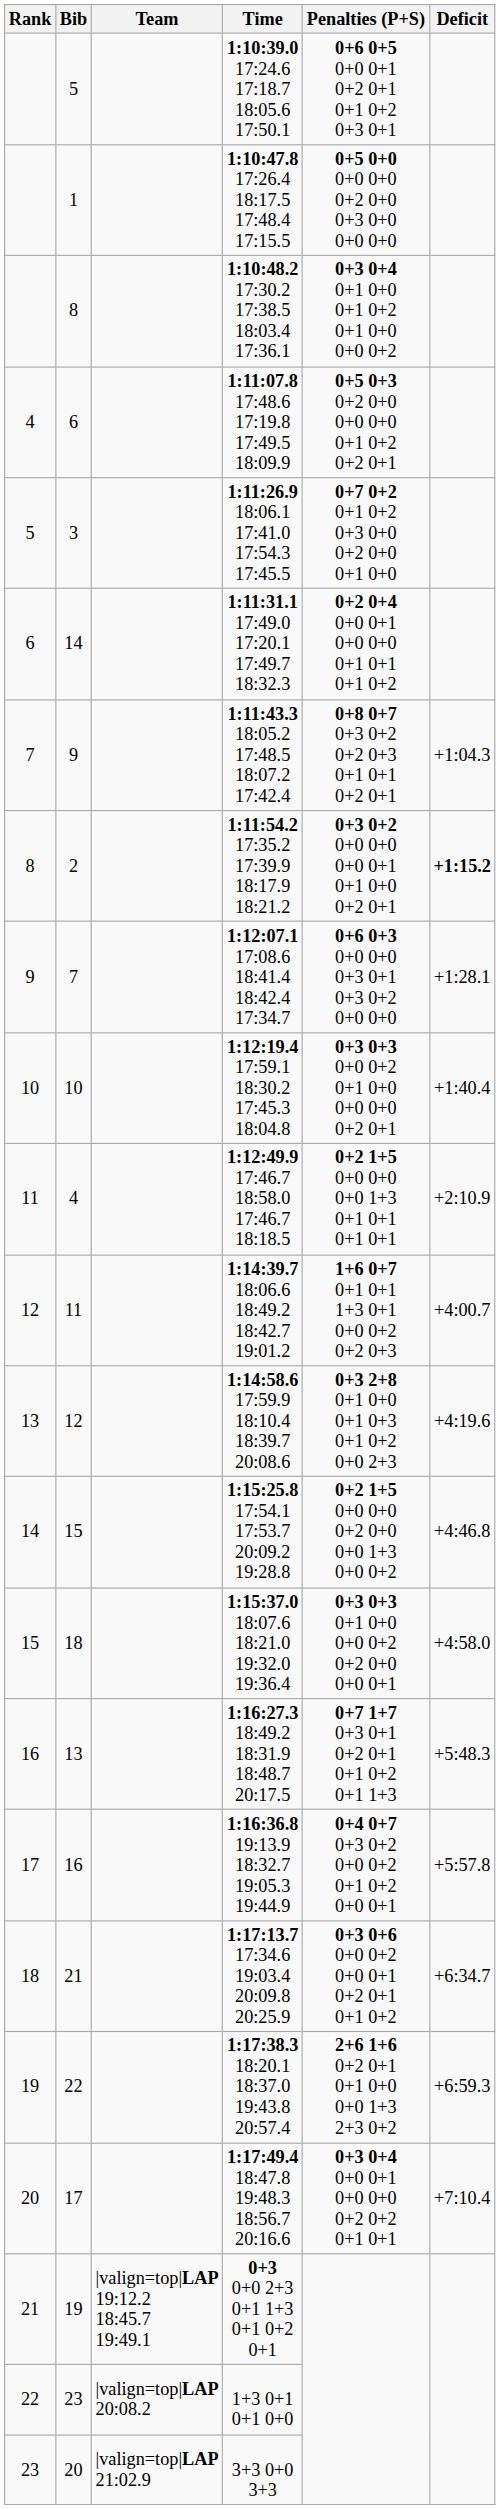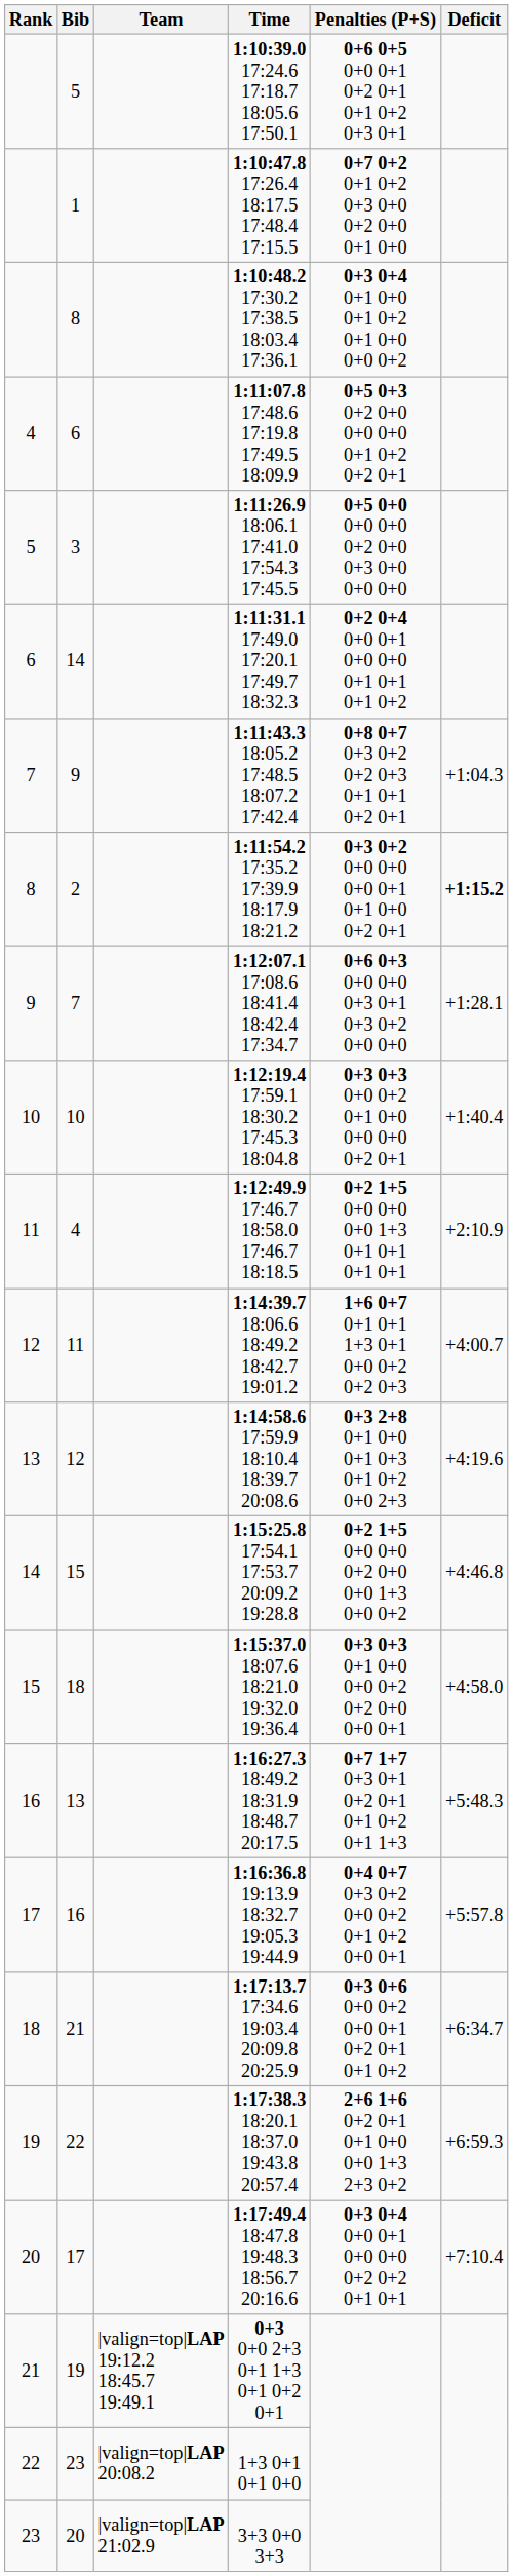1 | Penalties (P+S): 0+5 0+0 0+0 0+0 0+2 0+0 0+3 0+0 0+0 0+0 -> 0+7 0+2 0+1 0+2 0+3 0+0 0+2 0+0 0+1 0+0
3 | Penalties (P+S): 0+7 0+2 0+1 0+2 0+3 0+0 0+2 0+0 0+1 0+0 -> 0+5 0+0 0+0 0+0 0+2 0+0 0+3 0+0 0+0 0+0
